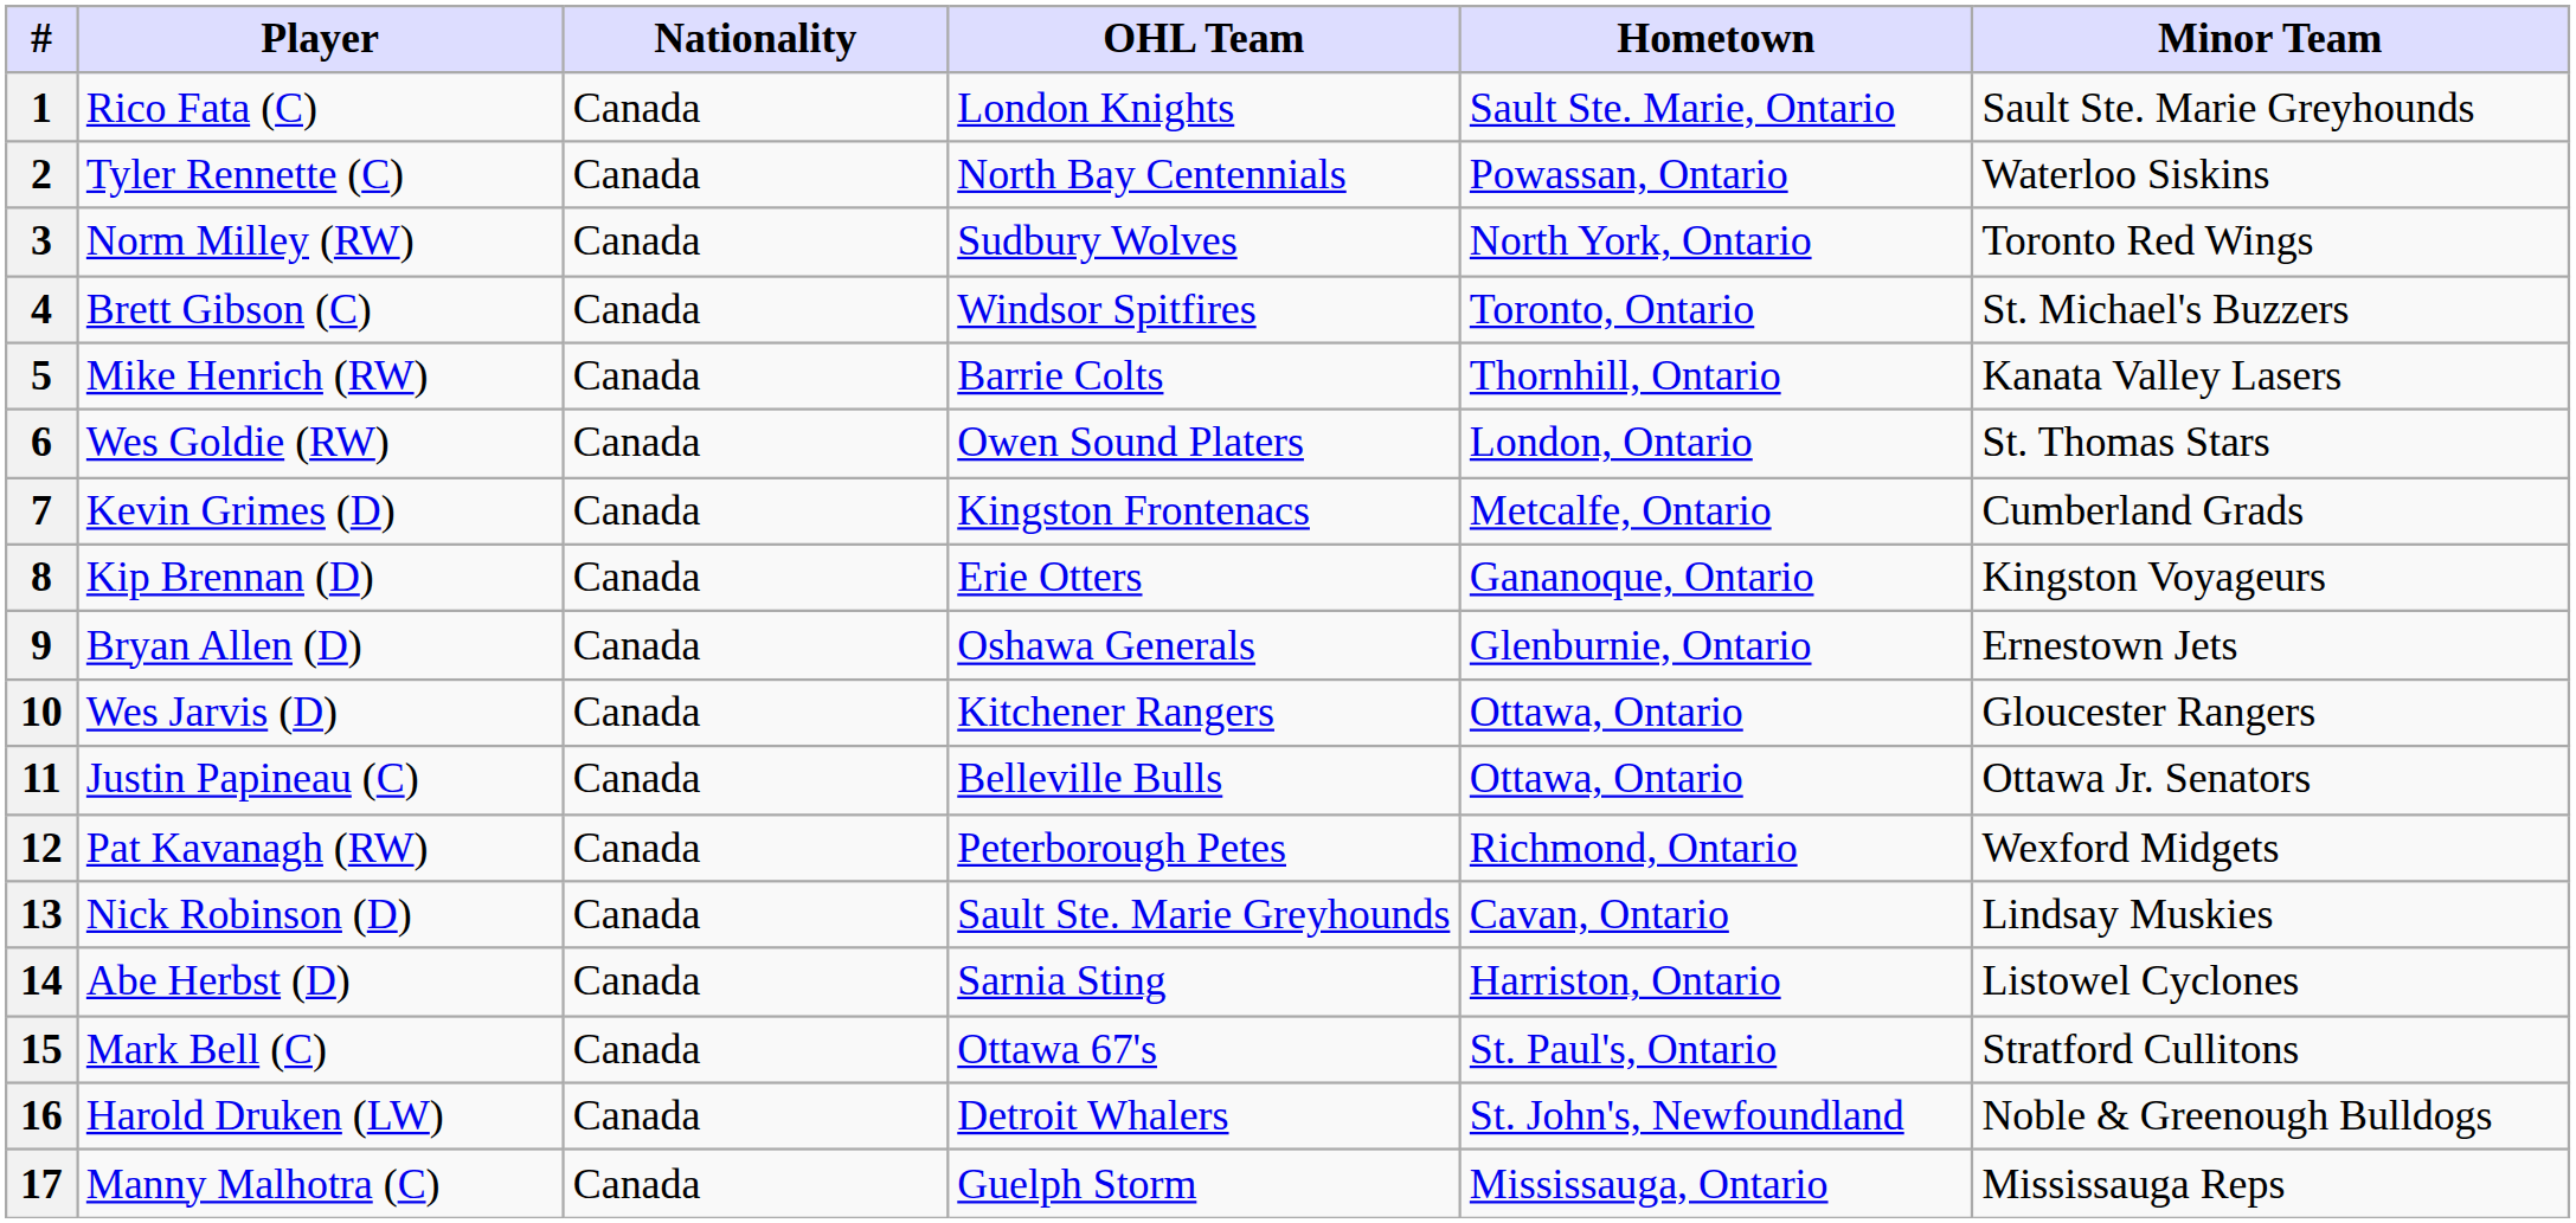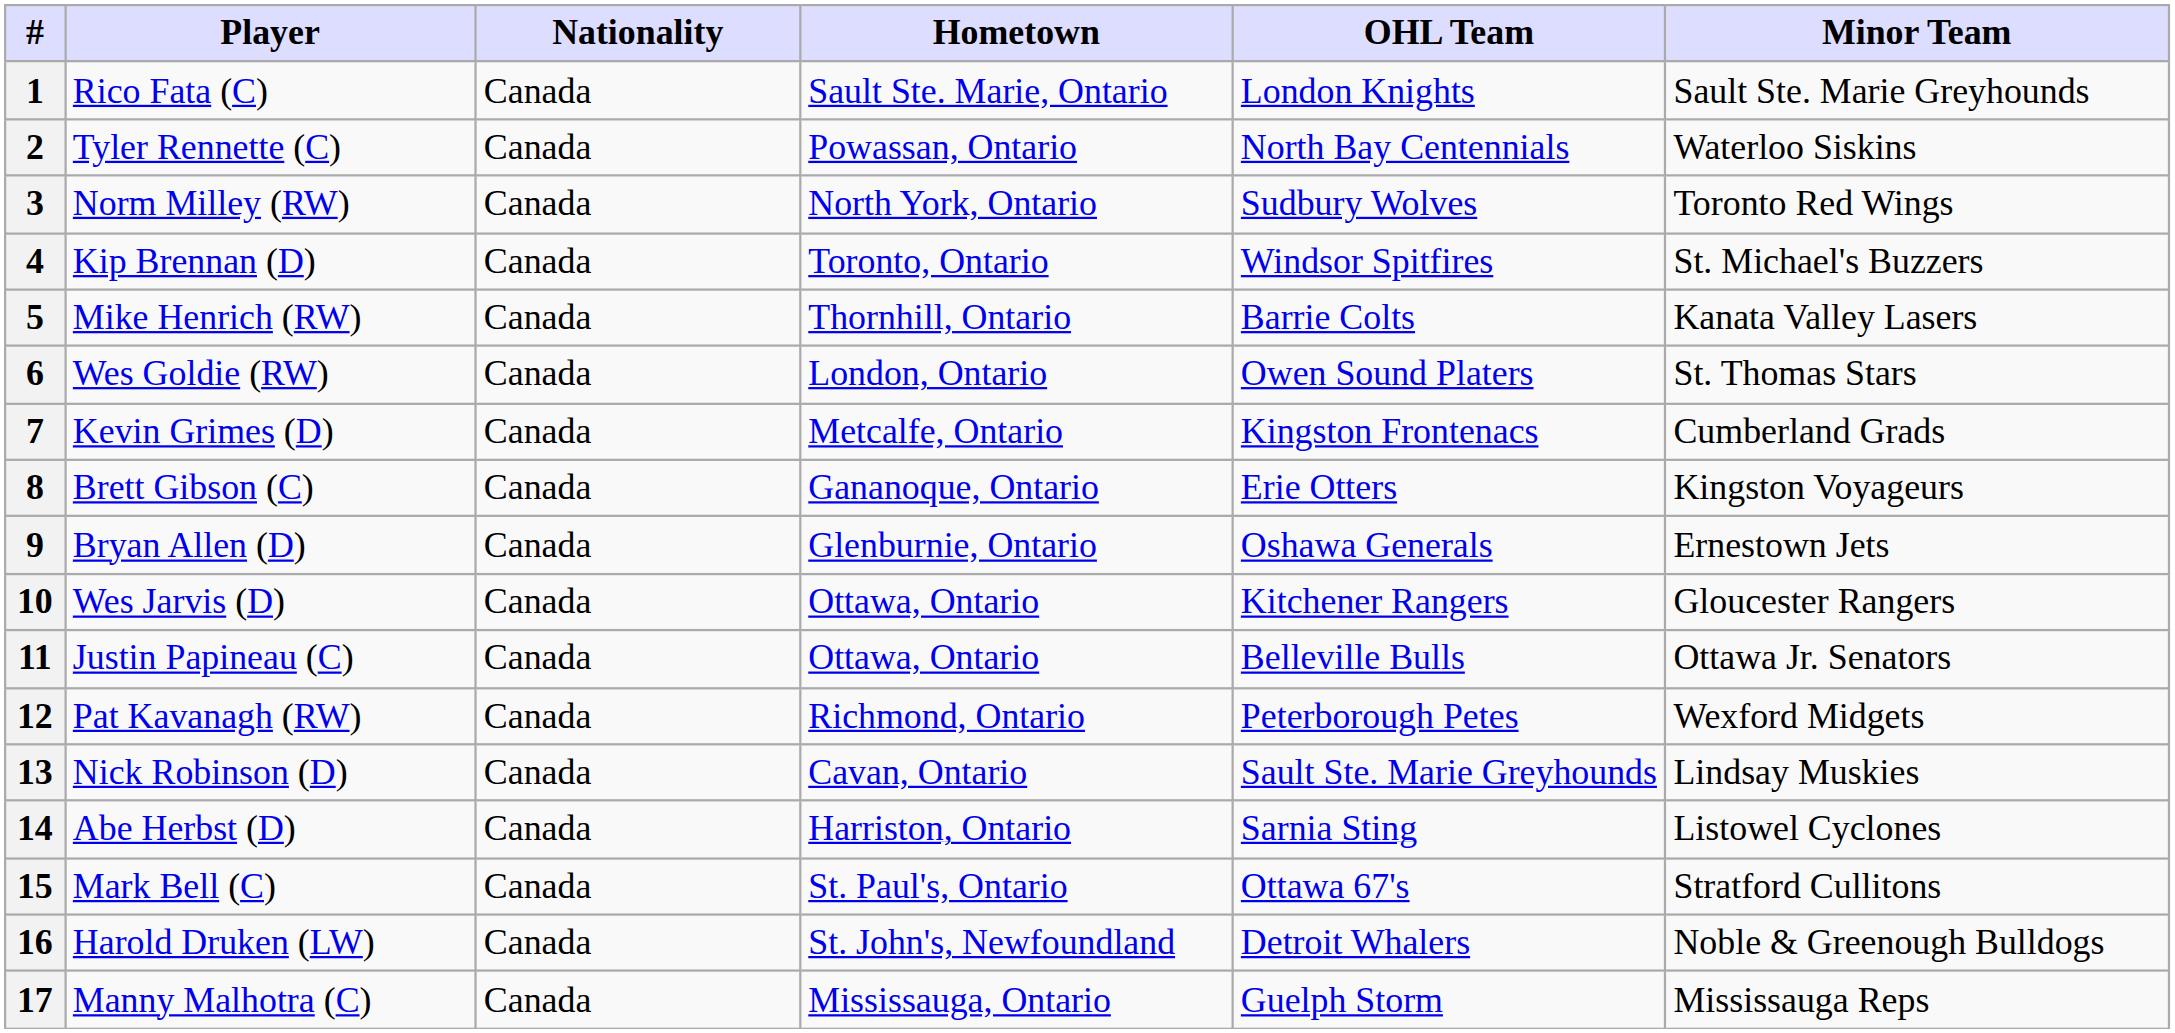columns swapped: OHL Team <-> Hometown
4 | Player: Brett Gibson (C) -> Kip Brennan (D)
8 | Player: Kip Brennan (D) -> Brett Gibson (C)
